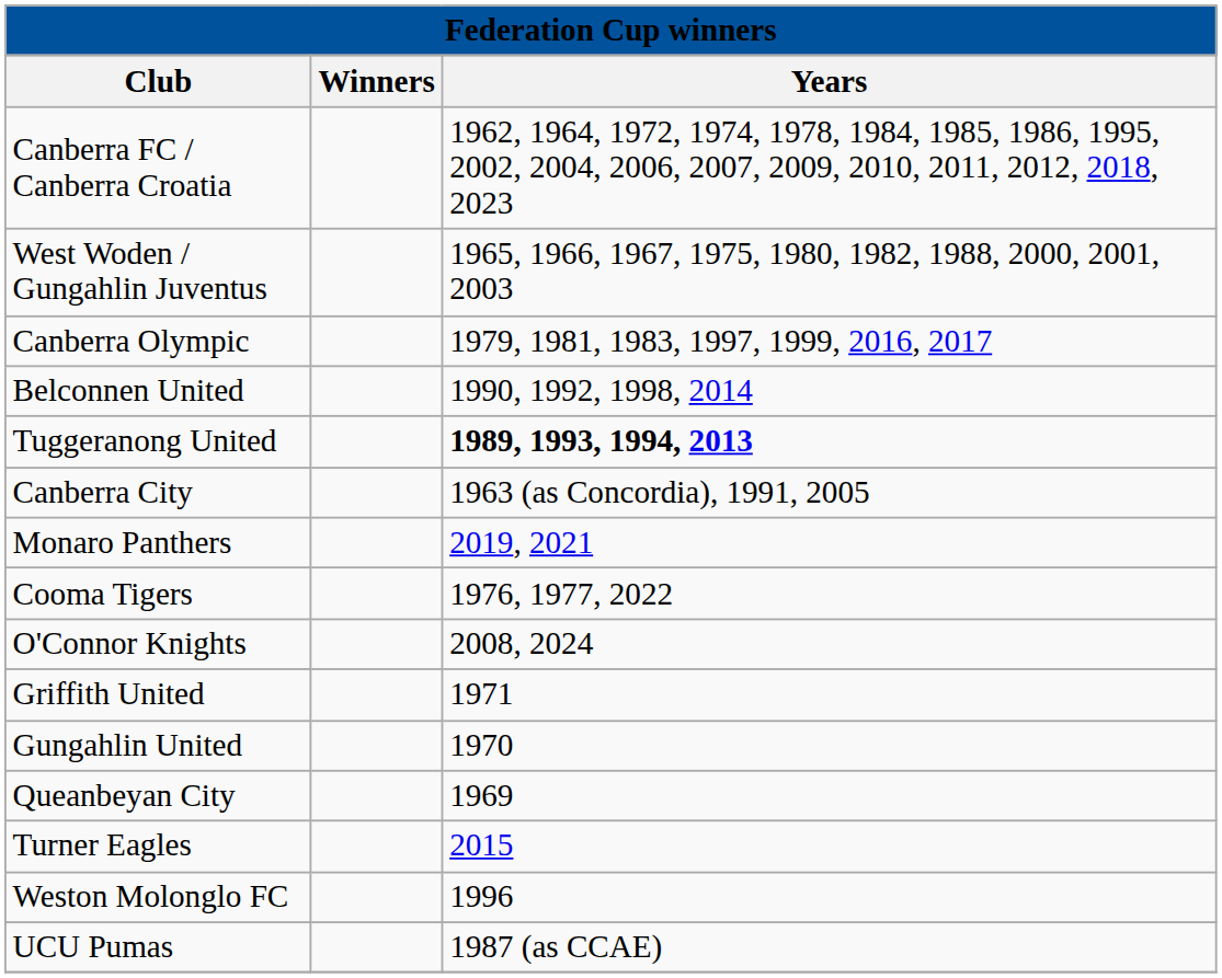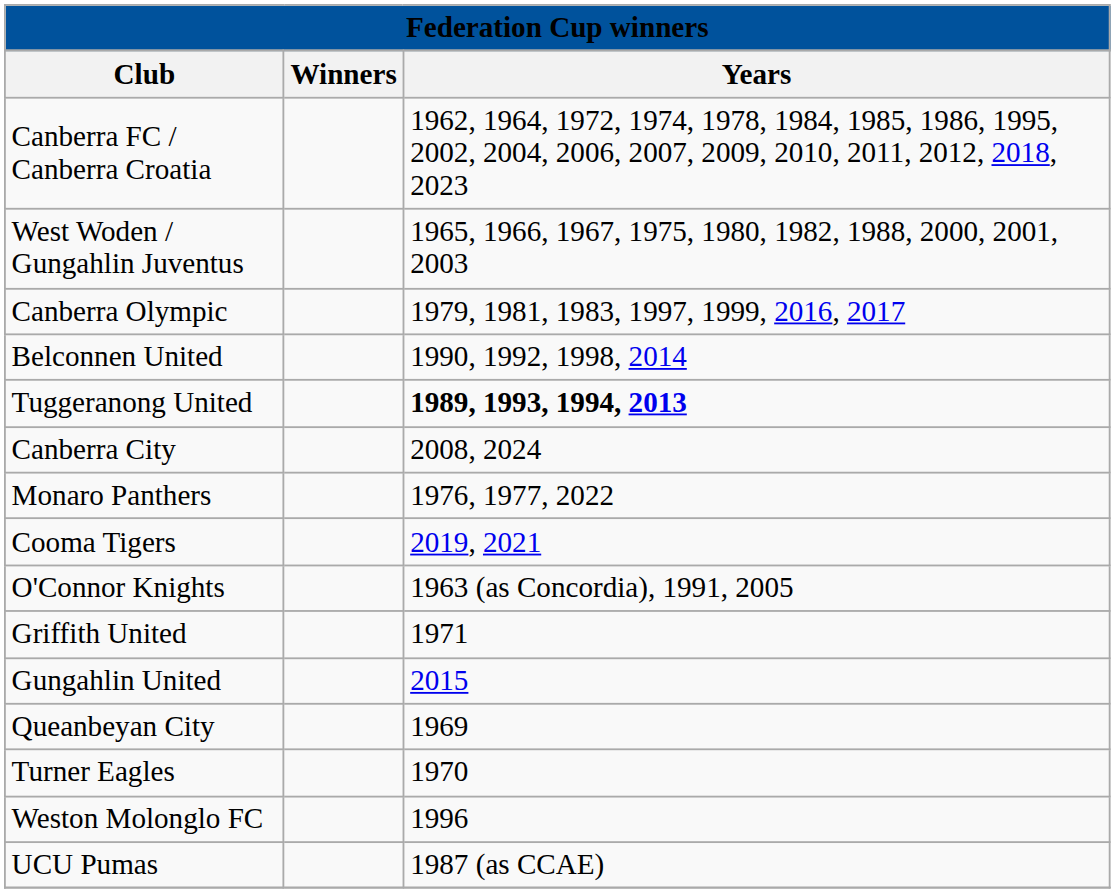Canberra City | Years: 1963 (as Concordia), 1991, 2005 -> 2008, 2024
Monaro Panthers | Years: 2019, 2021 -> 1976, 1977, 2022
Cooma Tigers | Years: 1976, 1977, 2022 -> 2019, 2021
O'Connor Knights | Years: 2008, 2024 -> 1963 (as Concordia), 1991, 2005
Gungahlin United | Years: 1970 -> 2015
Turner Eagles | Years: 2015 -> 1970
